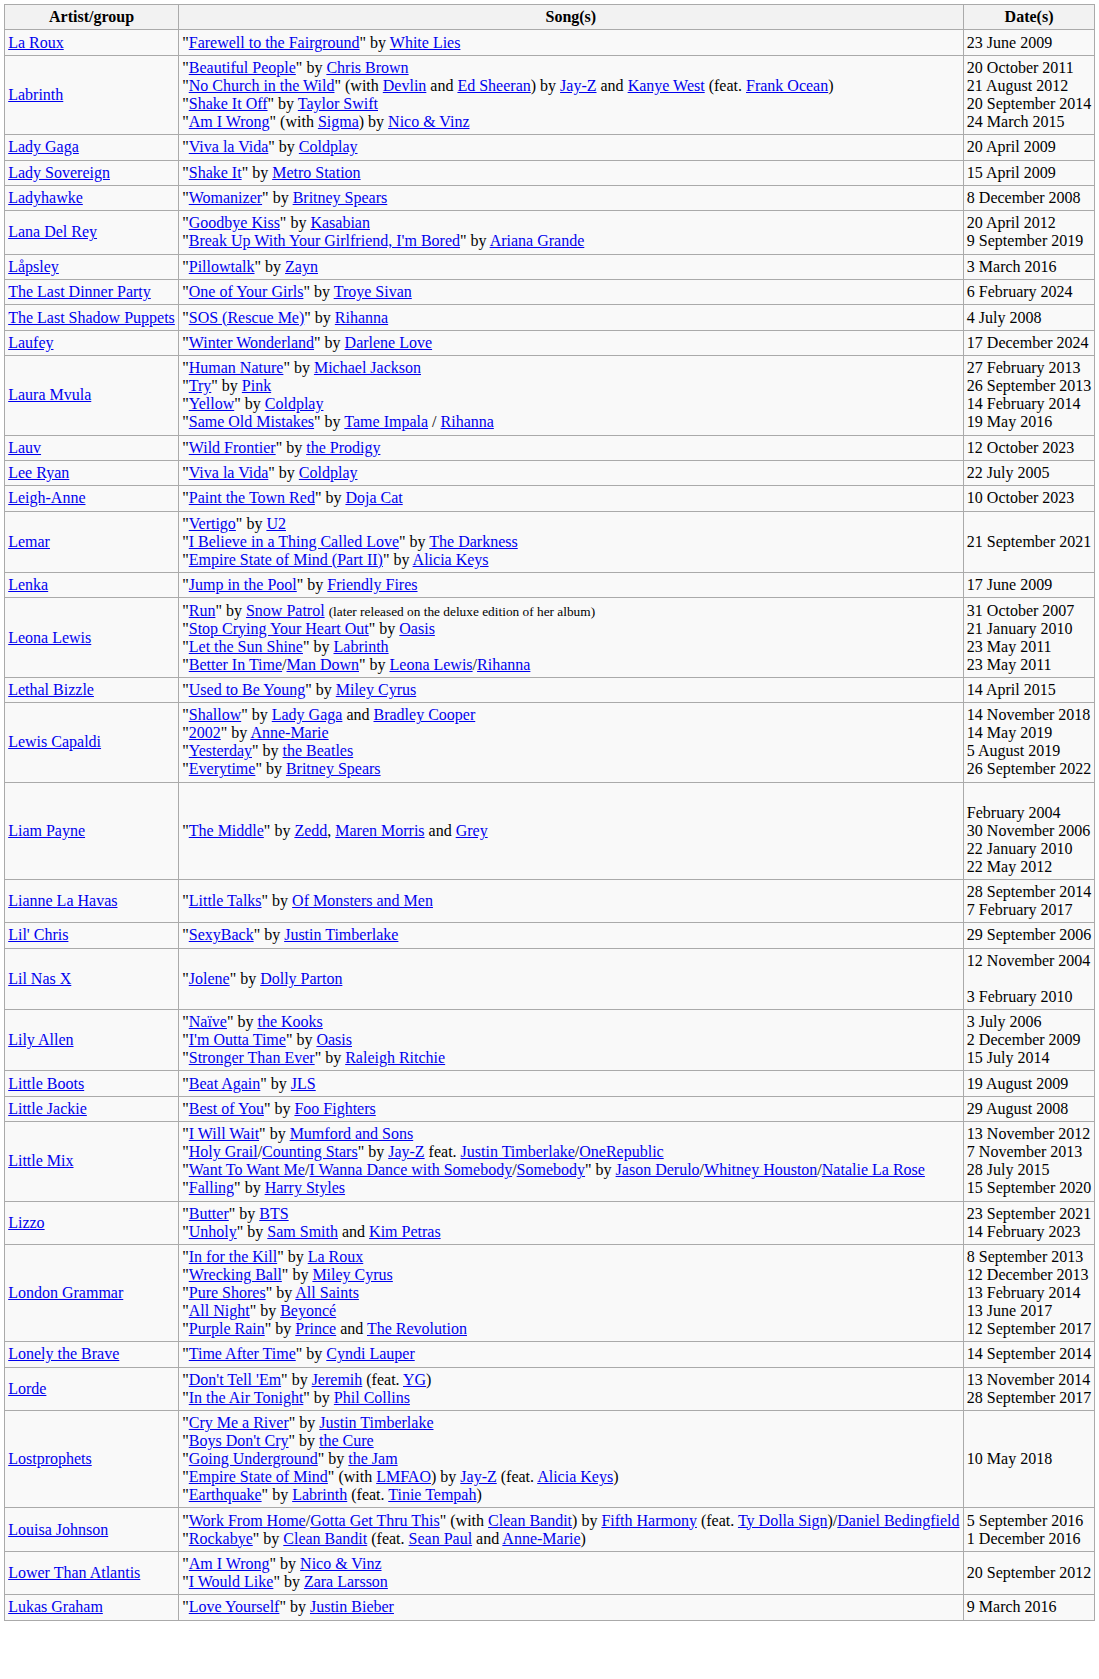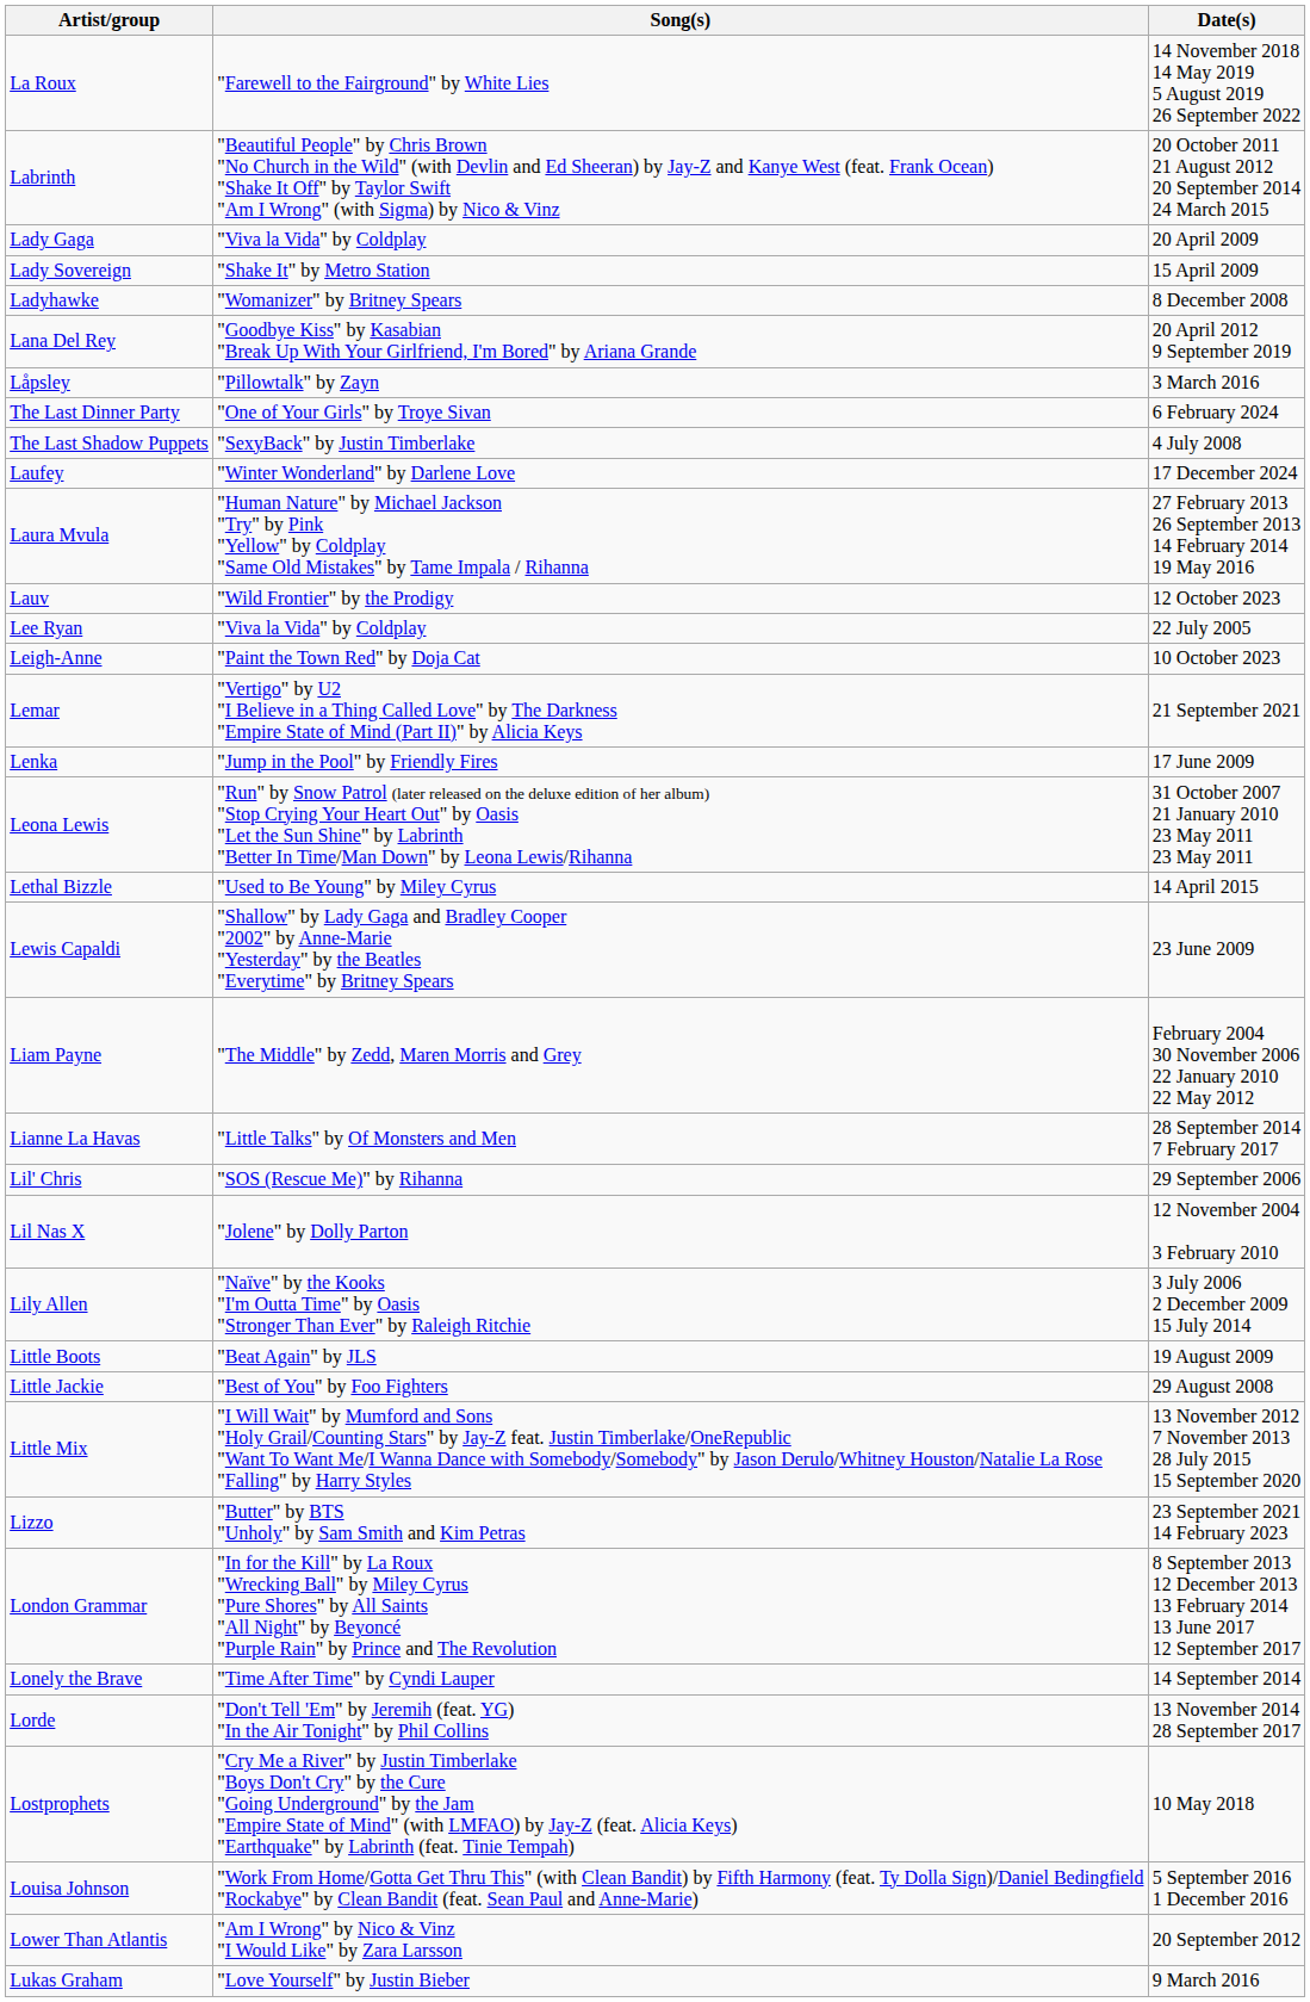La Roux | Date(s): 23 June 2009 -> 14 November 2018 14 May 2019 5 August 2019 26 September 2022
The Last Shadow Puppets | Song(s): "SOS (Rescue Me)" by Rihanna -> "SexyBack" by Justin Timberlake
Lewis Capaldi | Date(s): 14 November 2018 14 May 2019 5 August 2019 26 September 2022 -> 23 June 2009
Lil' Chris | Song(s): "SexyBack" by Justin Timberlake -> "SOS (Rescue Me)" by Rihanna
